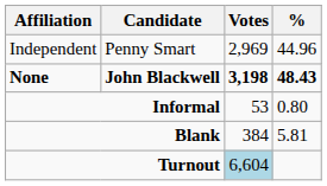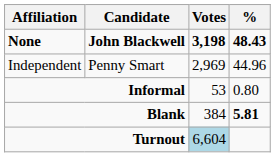rows swapped: None <-> Independent
Blank | %: normal -> bold
